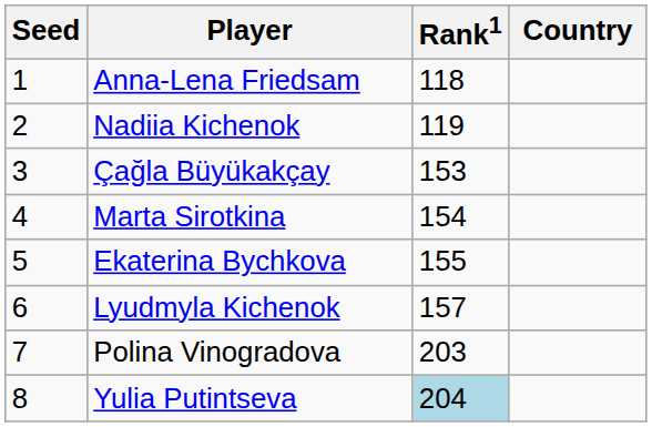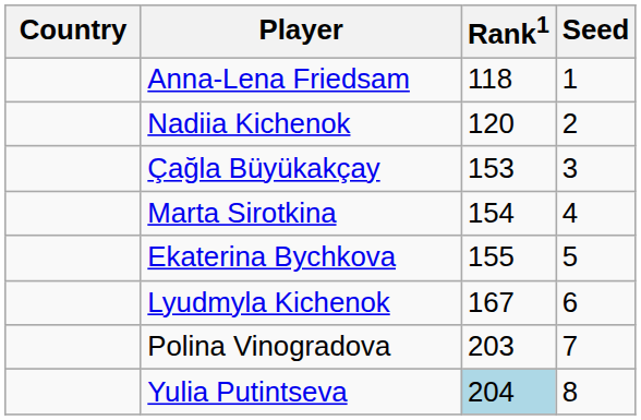columns swapped: Country <-> Seed
Nadiia Kichenok | Rank1: 119 -> 120
Lyudmyla Kichenok | Rank1: 157 -> 167
